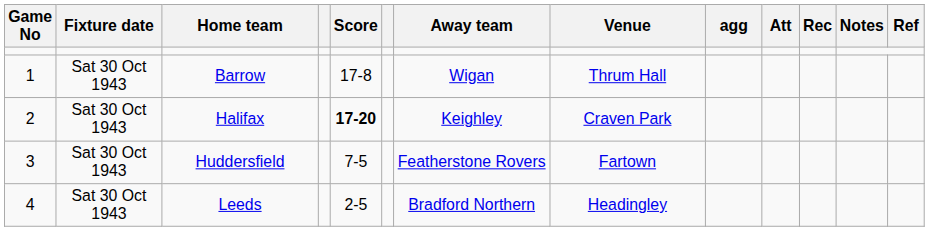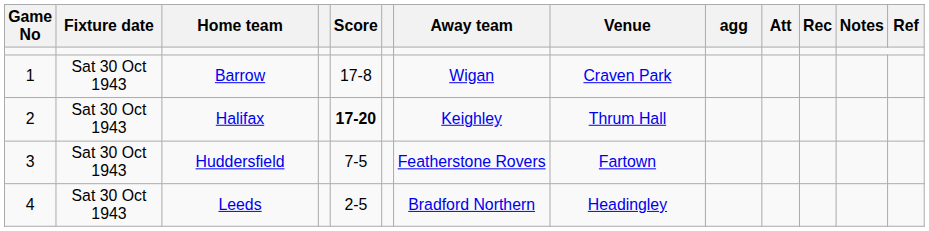Barrow | Venue: Thrum Hall -> Craven Park
Halifax | Venue: Craven Park -> Thrum Hall
